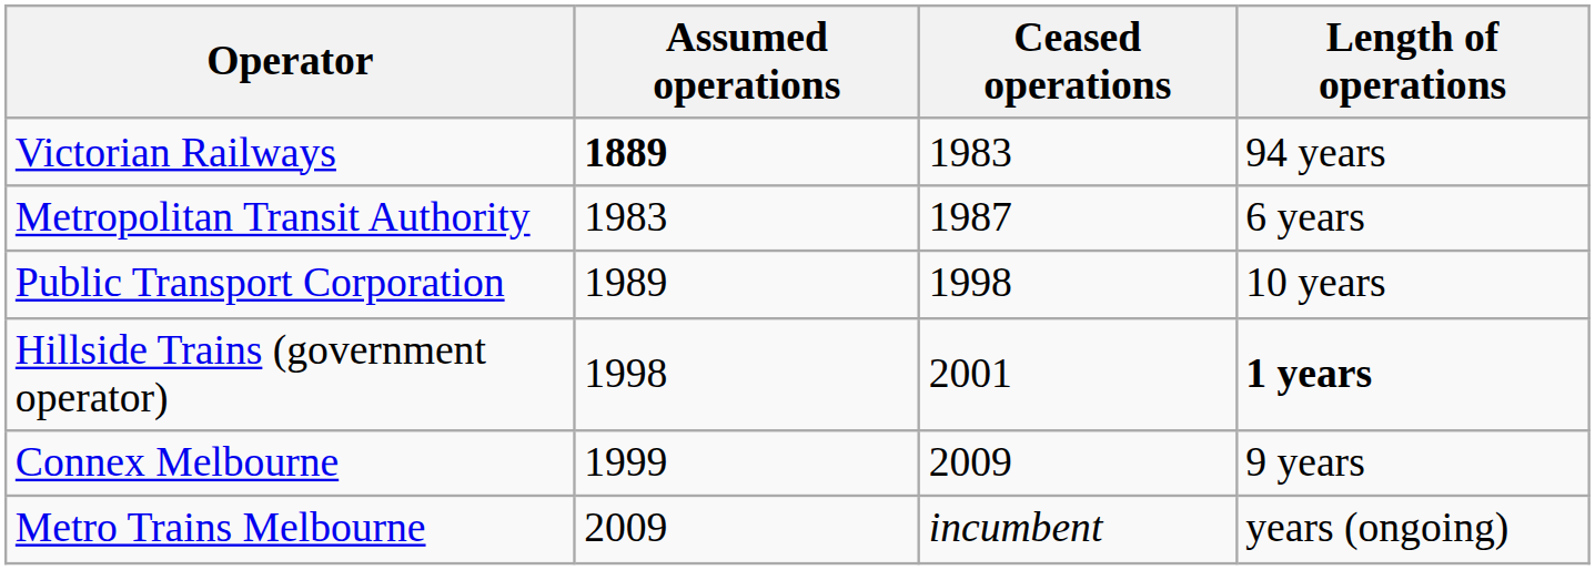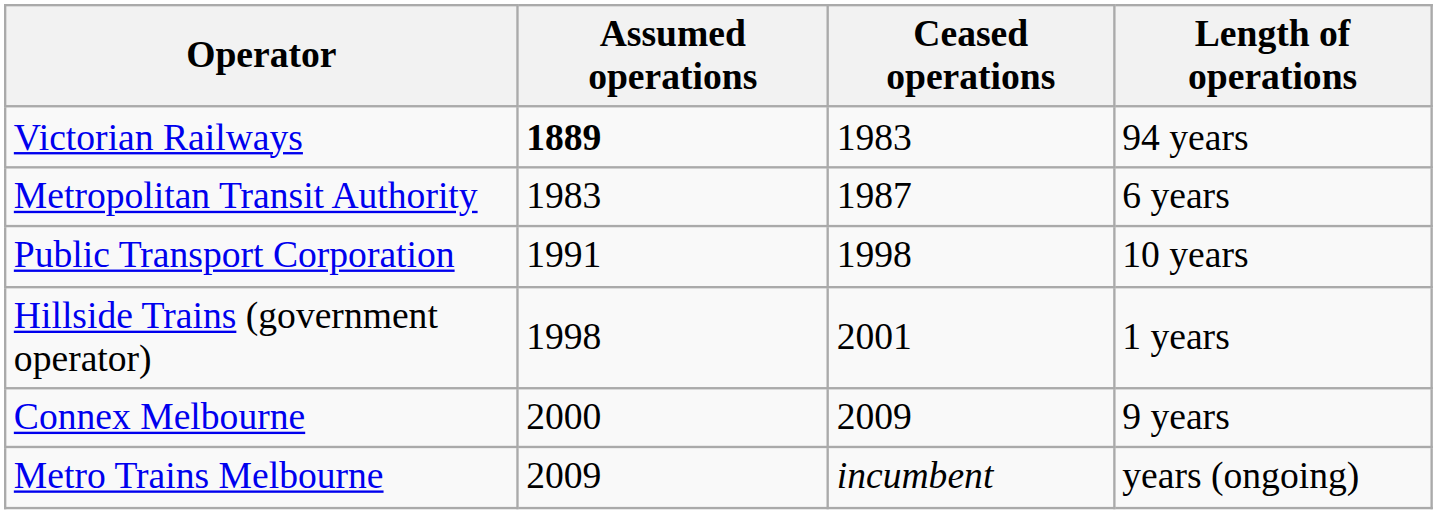Public Transport Corporation | Assumed operations: 1989 -> 1991
Hillside Trains (government operator) | Length of operations: bold -> normal
Connex Melbourne | Assumed operations: 1999 -> 2000
